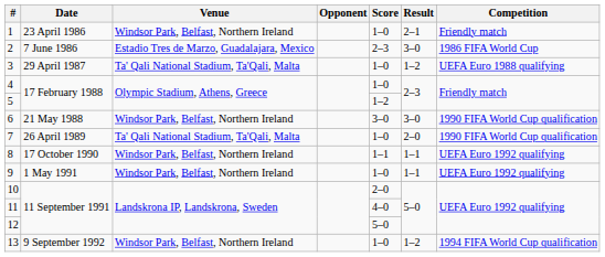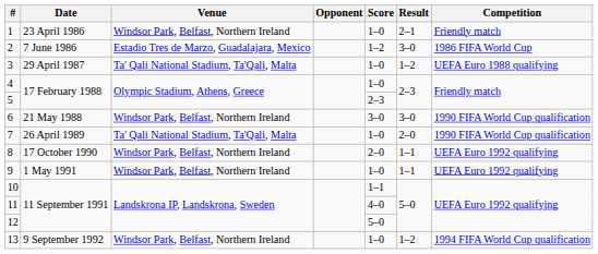2 | Score: 2–3 -> 1–2
5 | Score: 1–2 -> 2–3
8 | Score: 1–1 -> 2–0
10 | Score: 2–0 -> 1–1
